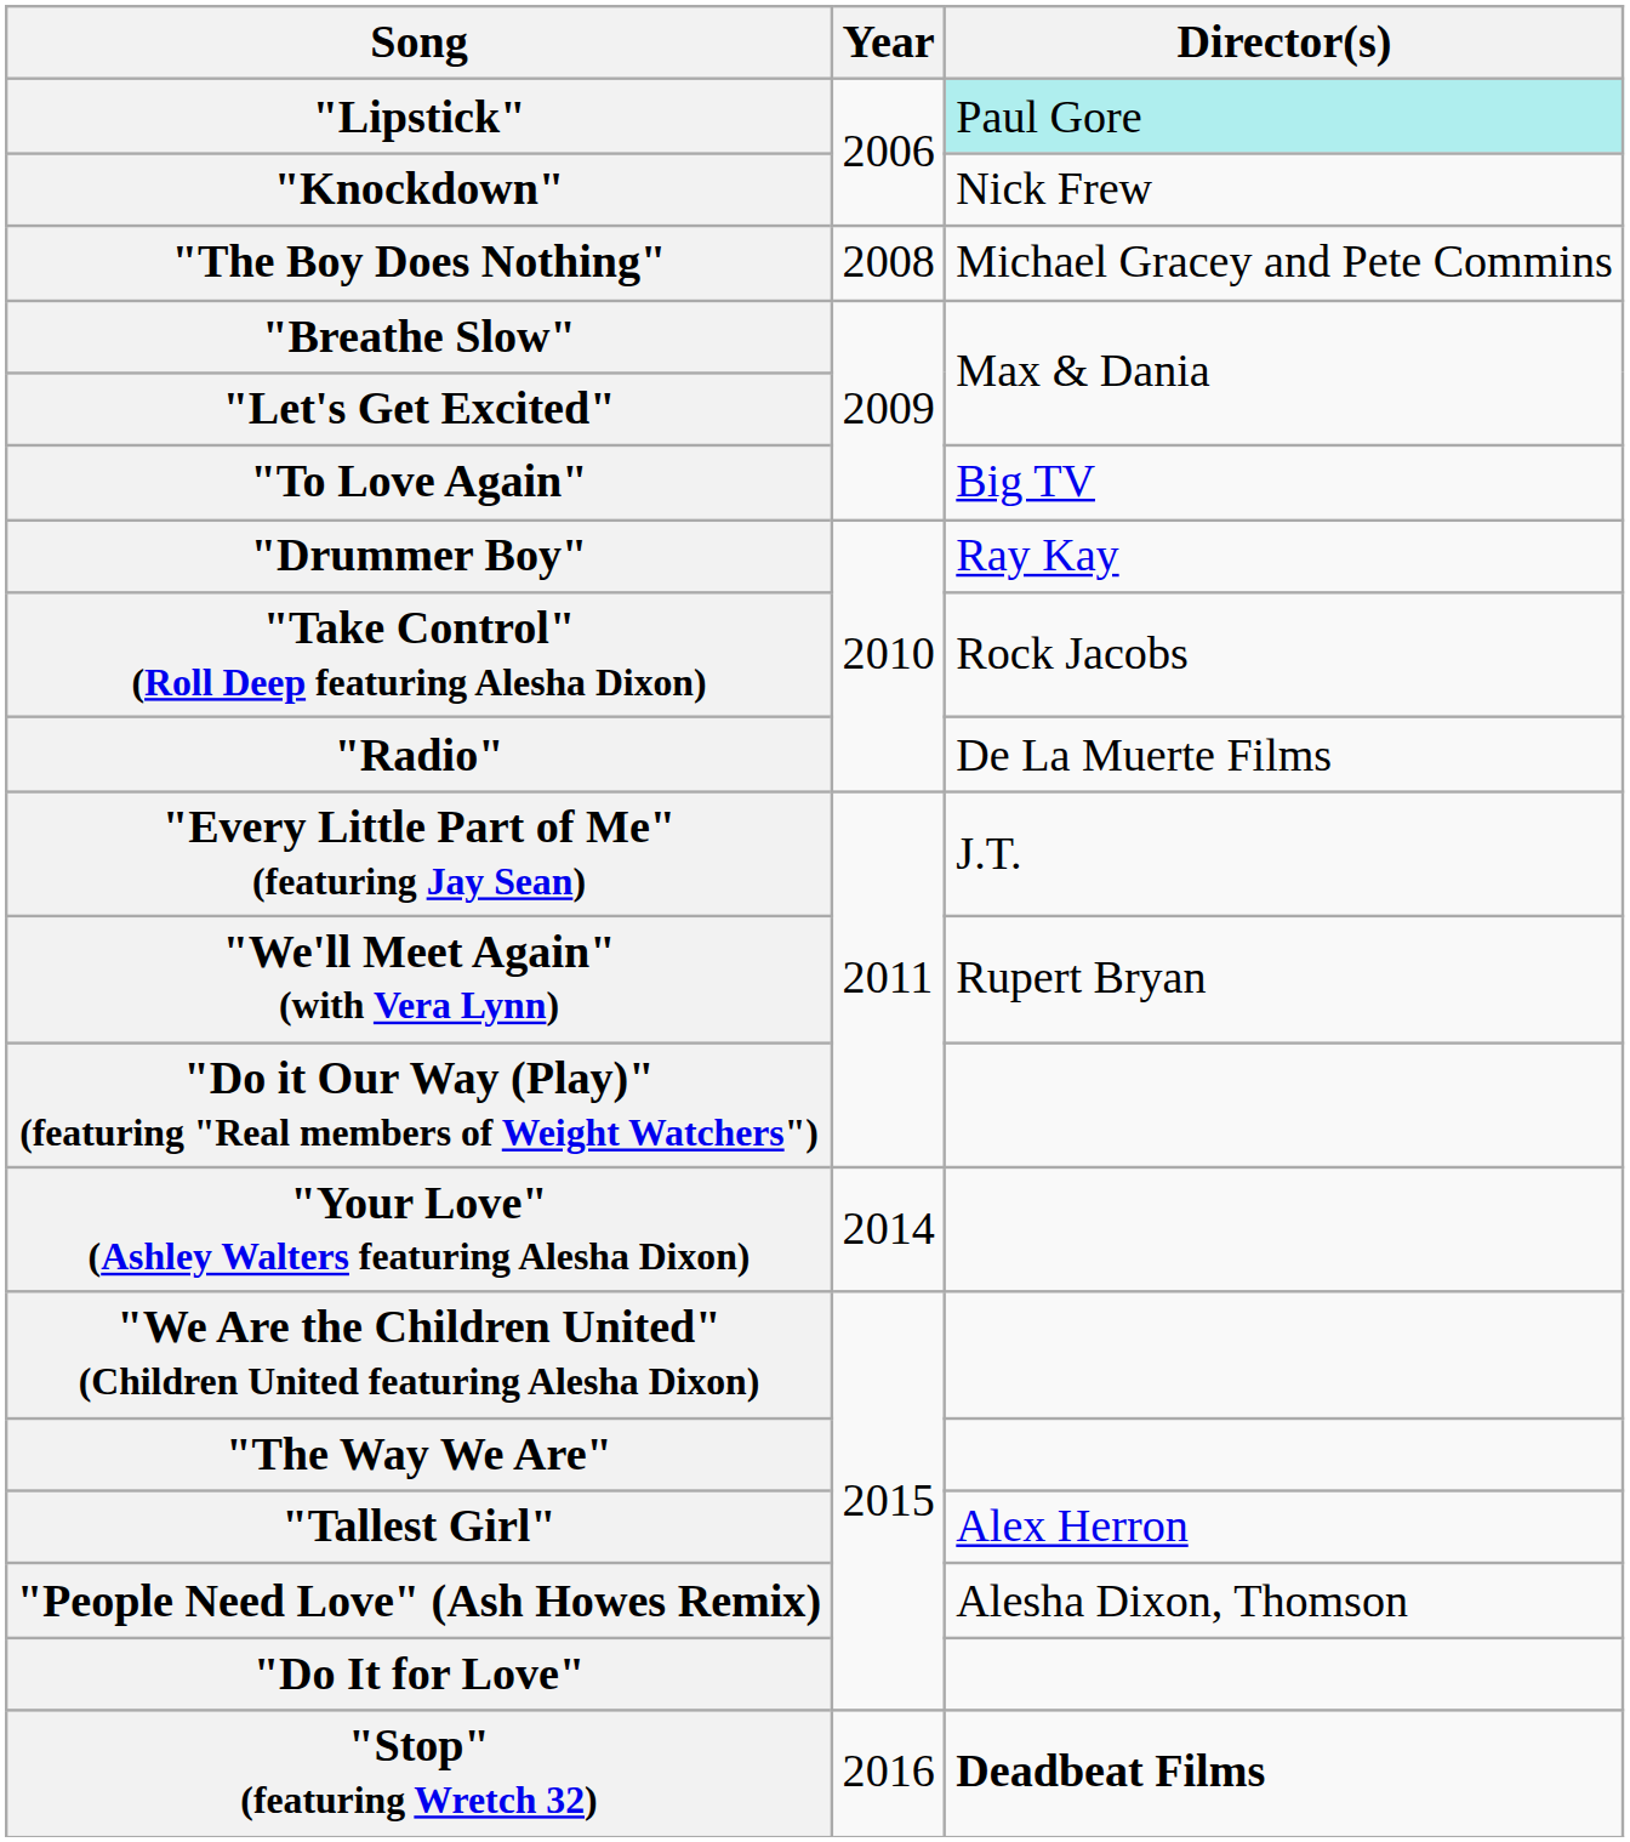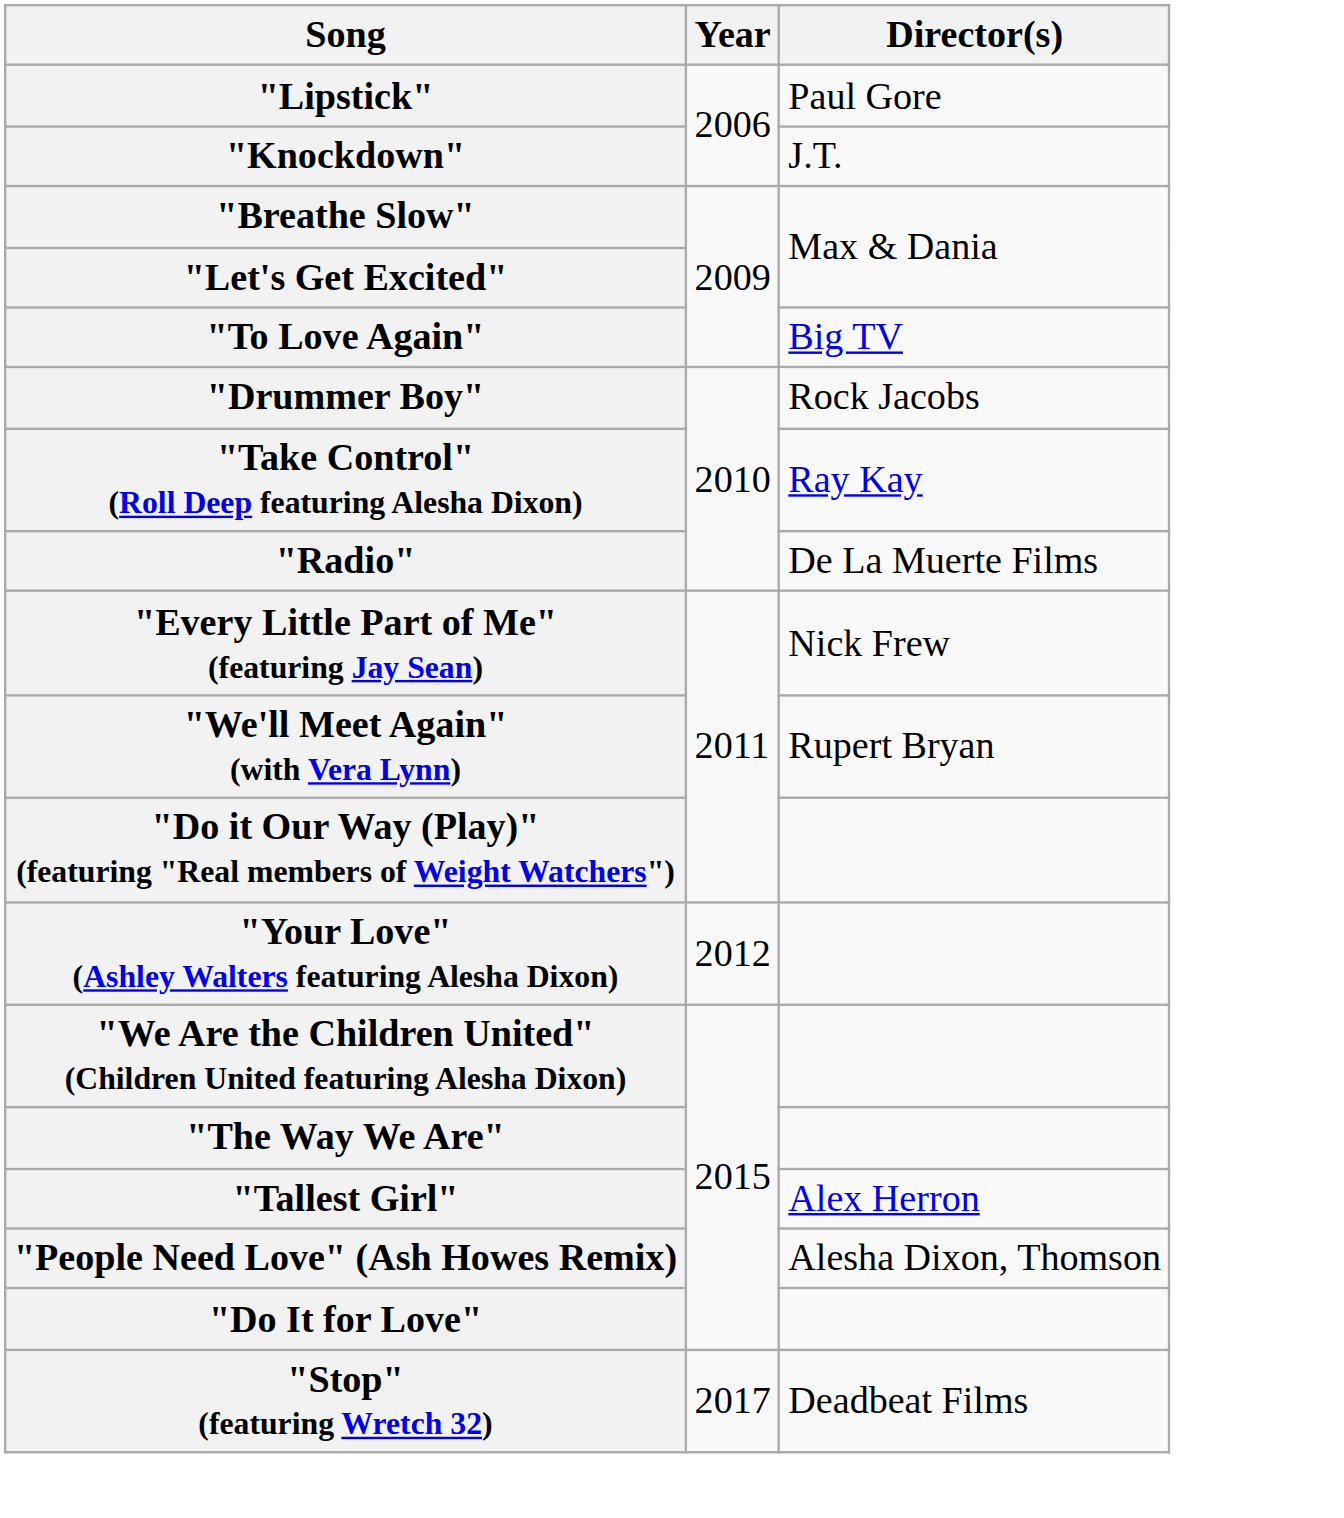"Lipstick" | Director(s): paleturquoise background -> no background
"Knockdown" | Director(s): Nick Frew -> J.T.
- row: "The Boy Does Nothing" | 2008 | Michael Gracey and Pete Commins
"Drummer Boy" | Director(s): Ray Kay -> Rock Jacobs
"Take Control" (Roll Deep featuring Alesha Dixon) | Director(s): Rock Jacobs -> Ray Kay
"Every Little Part of Me" (featuring Jay Sean) | Director(s): J.T. -> Nick Frew
"Your Love" (Ashley Walters featuring Alesha Dixon) | Year: 2014 -> 2012
"Stop" (featuring Wretch 32) | Year: 2016 -> 2017
"Stop" (featuring Wretch 32) | Director(s): bold -> normal
